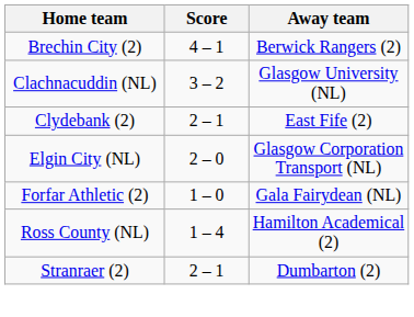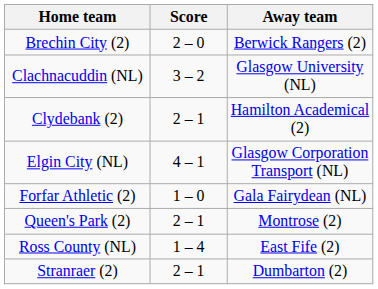Brechin City (2) | Score: 4 – 1 -> 2 – 0
Clydebank (2) | Away team: East Fife (2) -> Hamilton Academical (2)
Elgin City (NL) | Score: 2 – 0 -> 4 – 1
+ row: Queen's Park (2) | 2 – 1 | Montrose (2)
Ross County (NL) | Away team: Hamilton Academical (2) -> East Fife (2)
